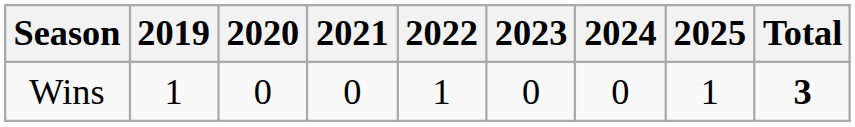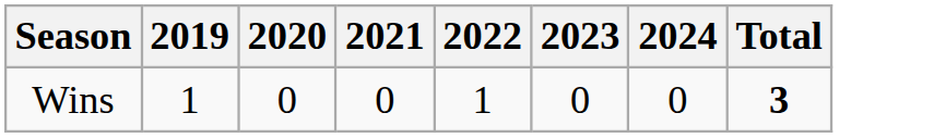- column: 2025 | 1
